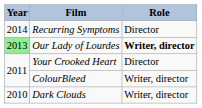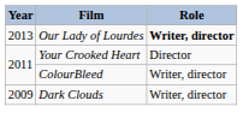- row: 2014 | Recurring Symptoms | Director
Our Lady of Lourdes | Year: lightgreen background -> no background
Dark Clouds | Year: 2010 -> 2009
